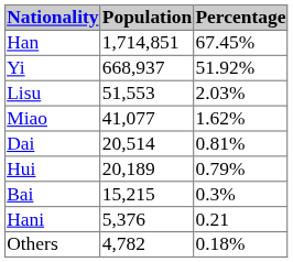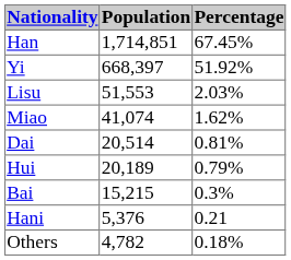Yi | Population: 668,937 -> 668,397
Miao | Population: 41,077 -> 41,074
